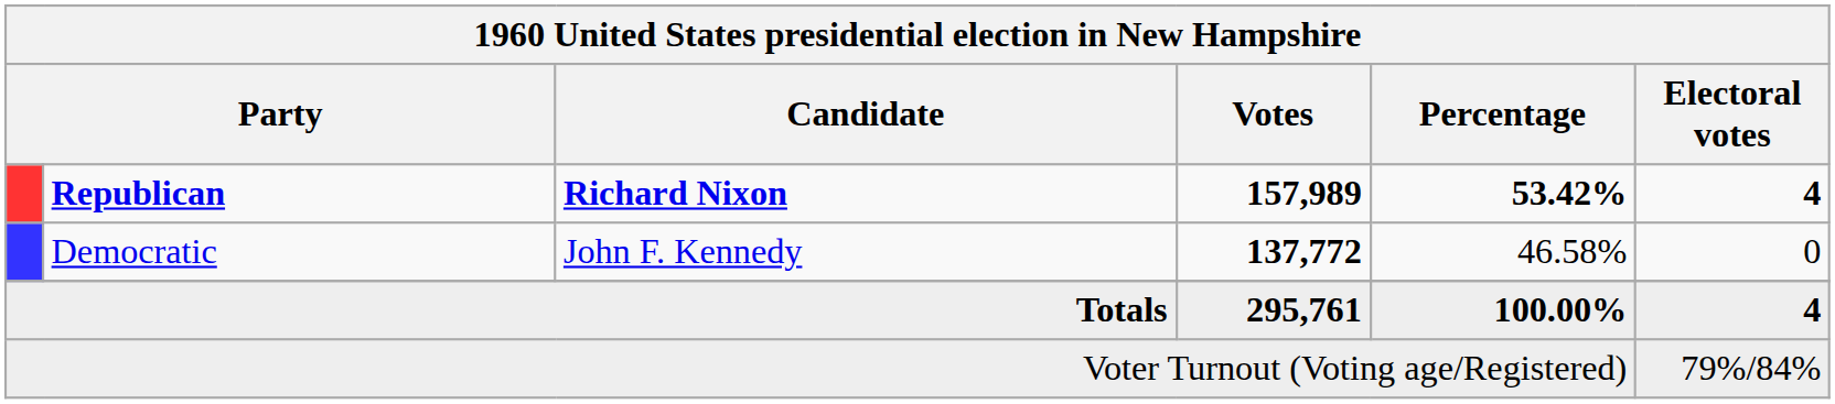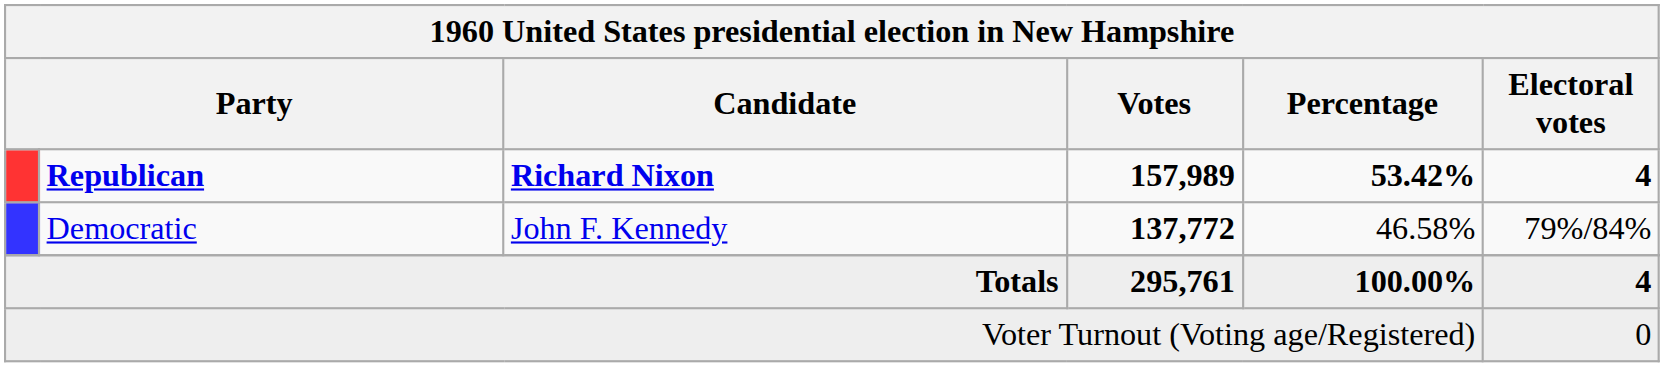Democratic | Electoral votes: 0 -> 79%/84%
Voter Turnout (Voting age/Registered) | Electoral votes: 79%/84% -> 0
